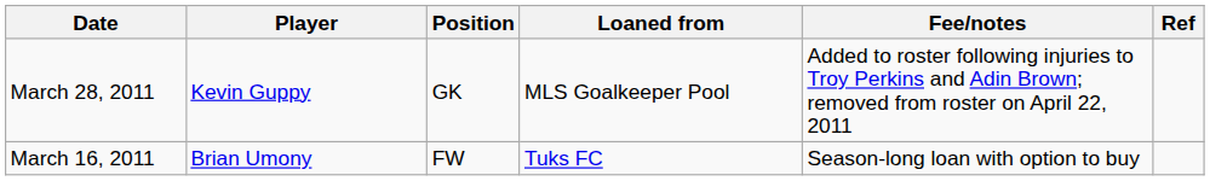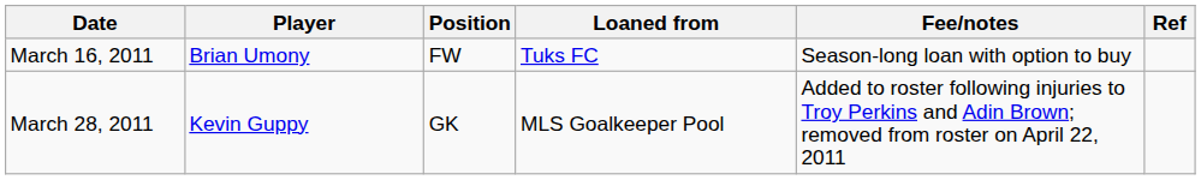rows swapped: March 16, 2011 <-> March 28, 2011
